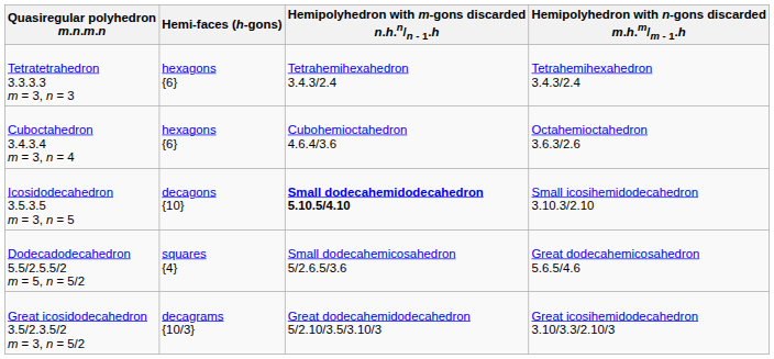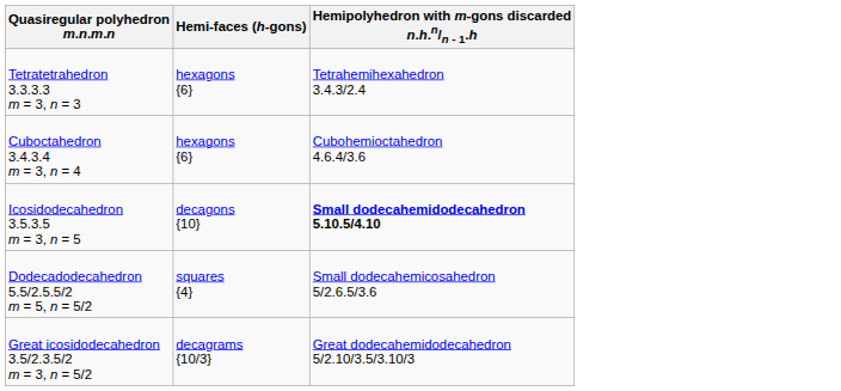- column: Hemipolyhedron with n-gons discarded m.h.m/m - 1.h | Tetrahemihexahedron 3.4.3/2.4 | Octahemioctahedron 3.6.3/2.6 | Small icosihemidodecahedron 3.10.3/2.10 | Great dodecahemicosahedron 5.6.5/4.6 | Great icosihemidodecahedron 3.10/3.3/2.10/3
